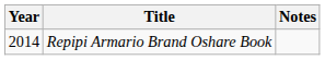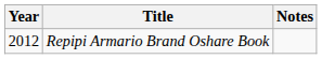Repipi Armario Brand Oshare Book | Year: 2014 -> 2012
